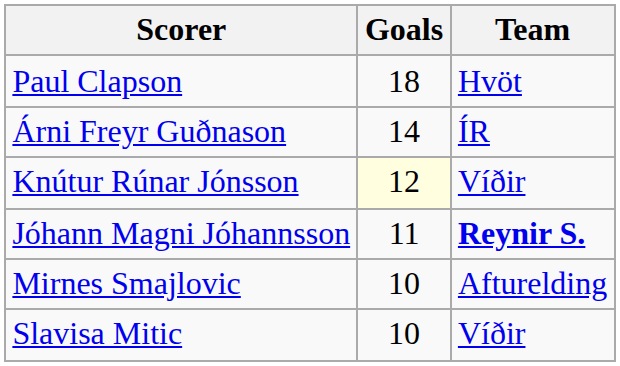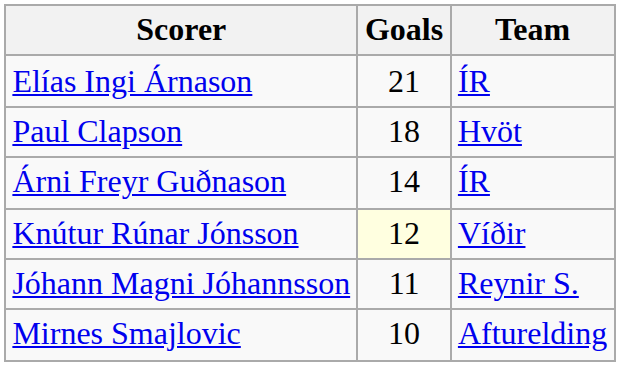+ row: Elías Ingi Árnason | 21 | ÍR
Jóhann Magni Jóhannsson | Team: bold -> normal
- row: Slavisa Mitic | 10 | Víðir
